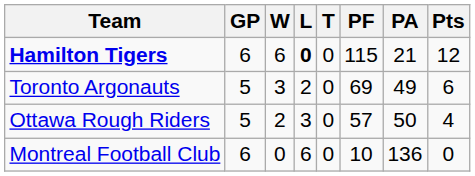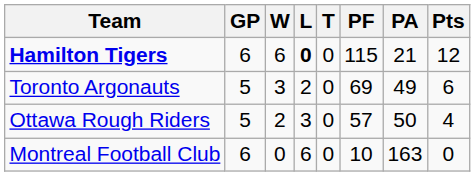Montreal Football Club | PA: 136 -> 163
